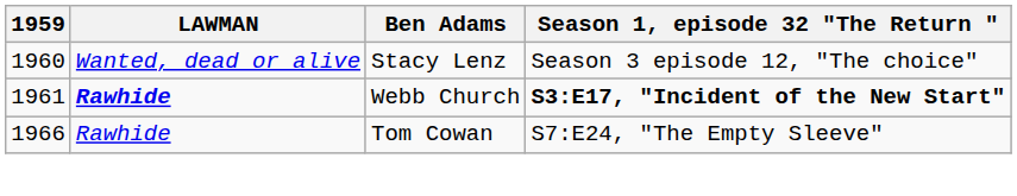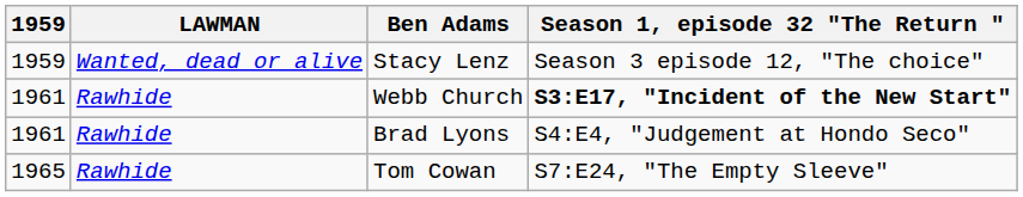Stacy Lenz | 1959: 1960 -> 1959
Webb Church | LAWMAN: bold -> normal
+ row: 1961 | Rawhide | Brad Lyons | S4:E4, "Judgement at Hondo Seco"
Tom Cowan | 1959: 1966 -> 1965
